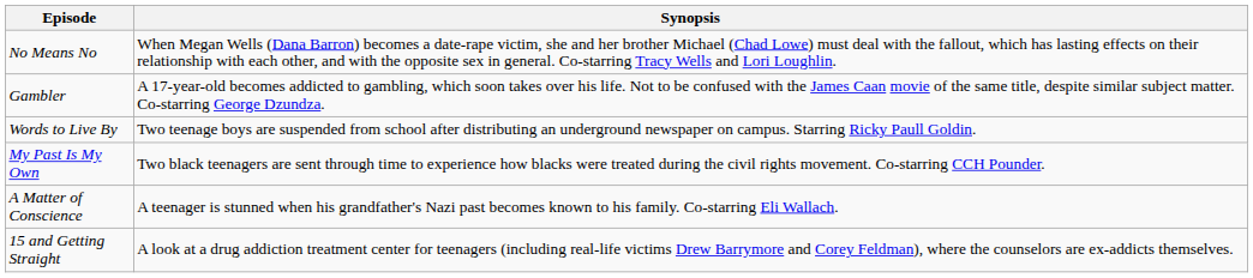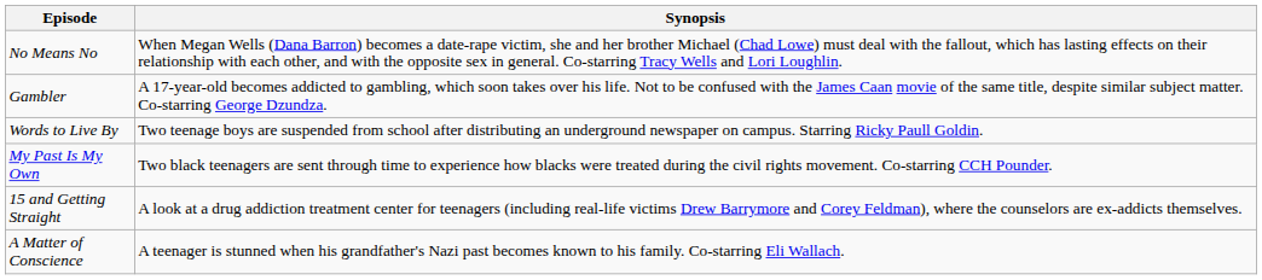rows swapped: 15 and Getting Straight <-> A Matter of Conscience
